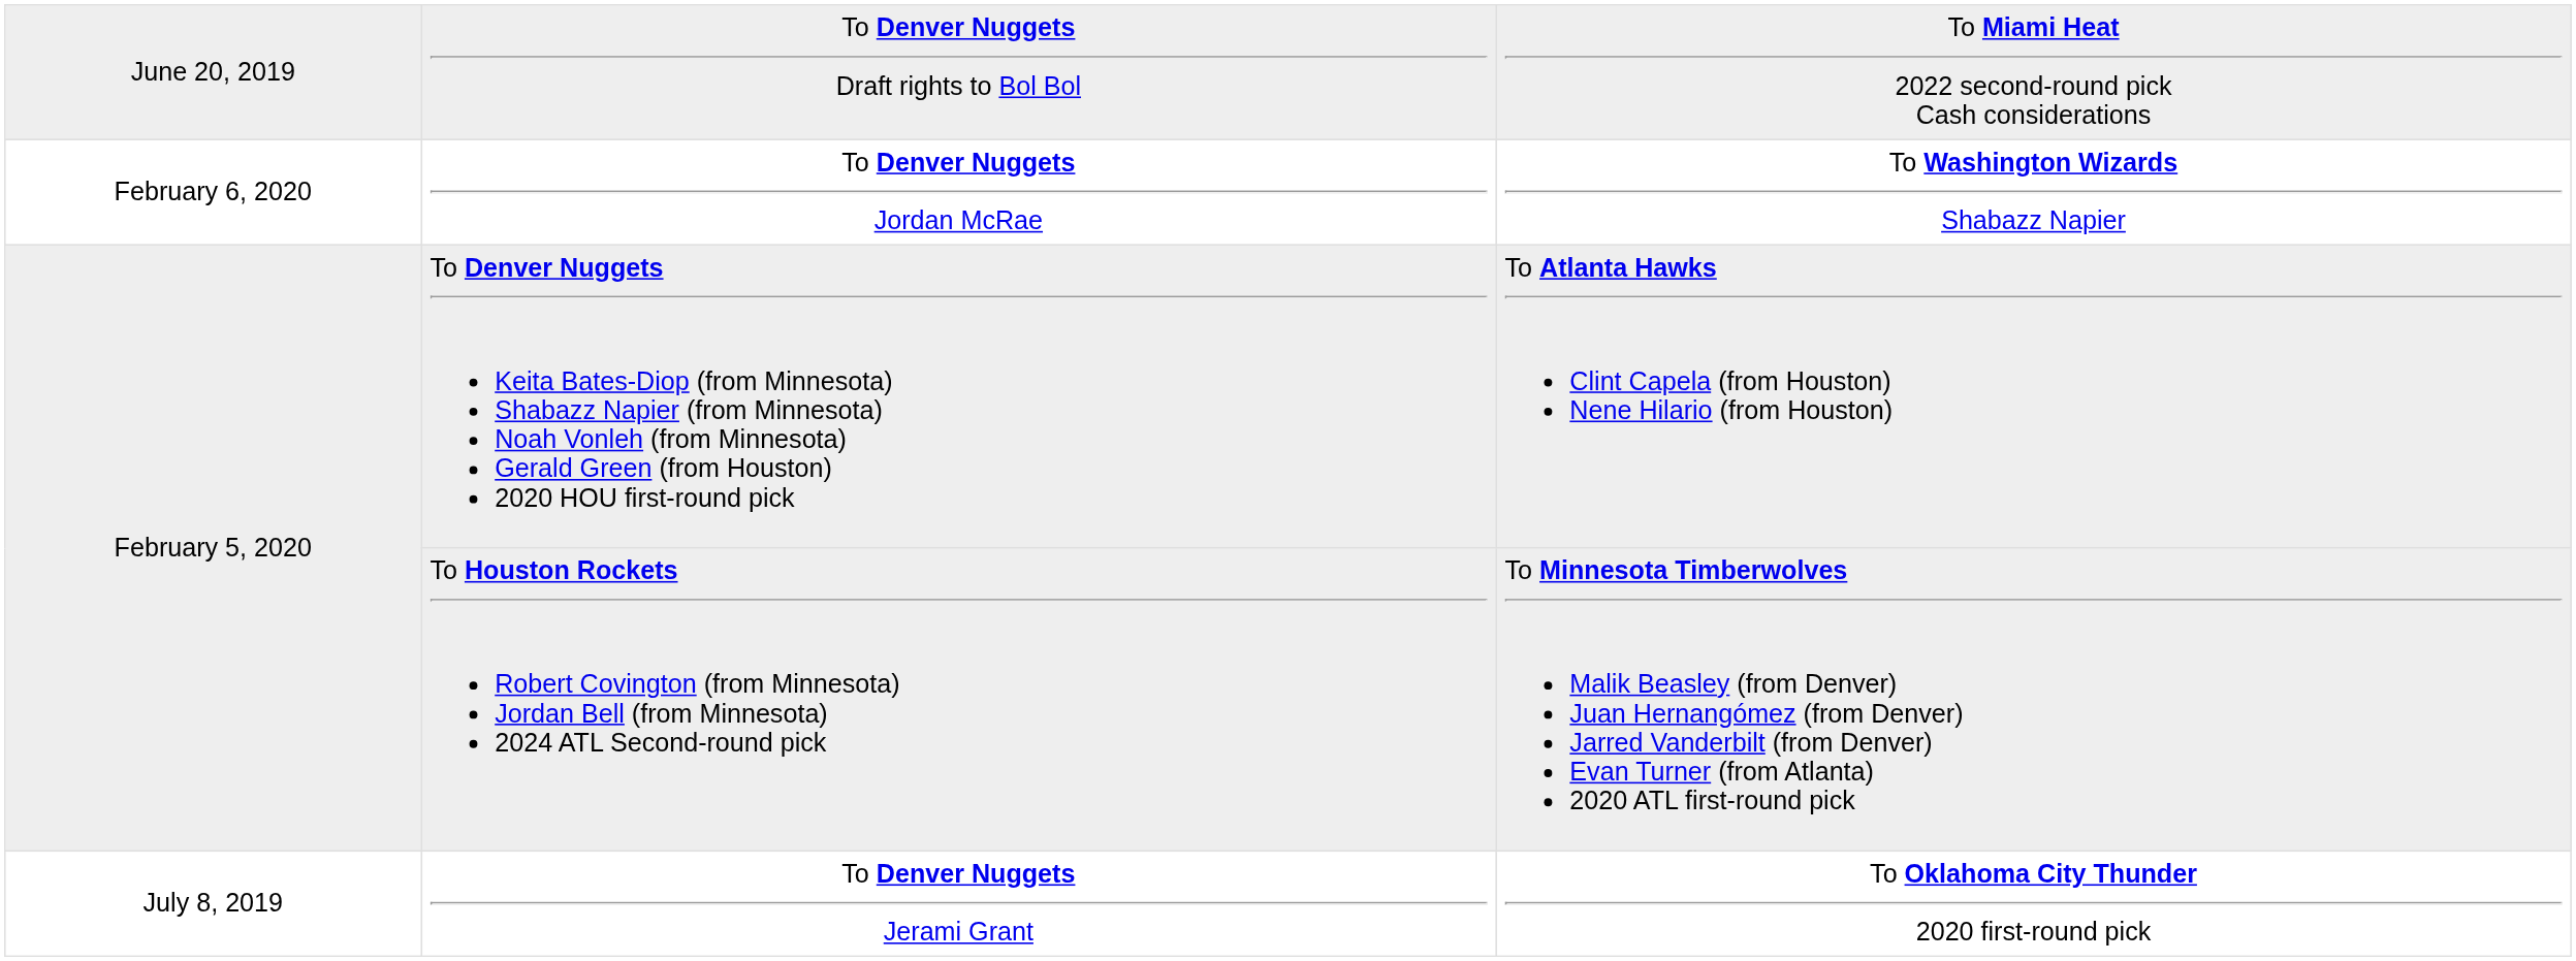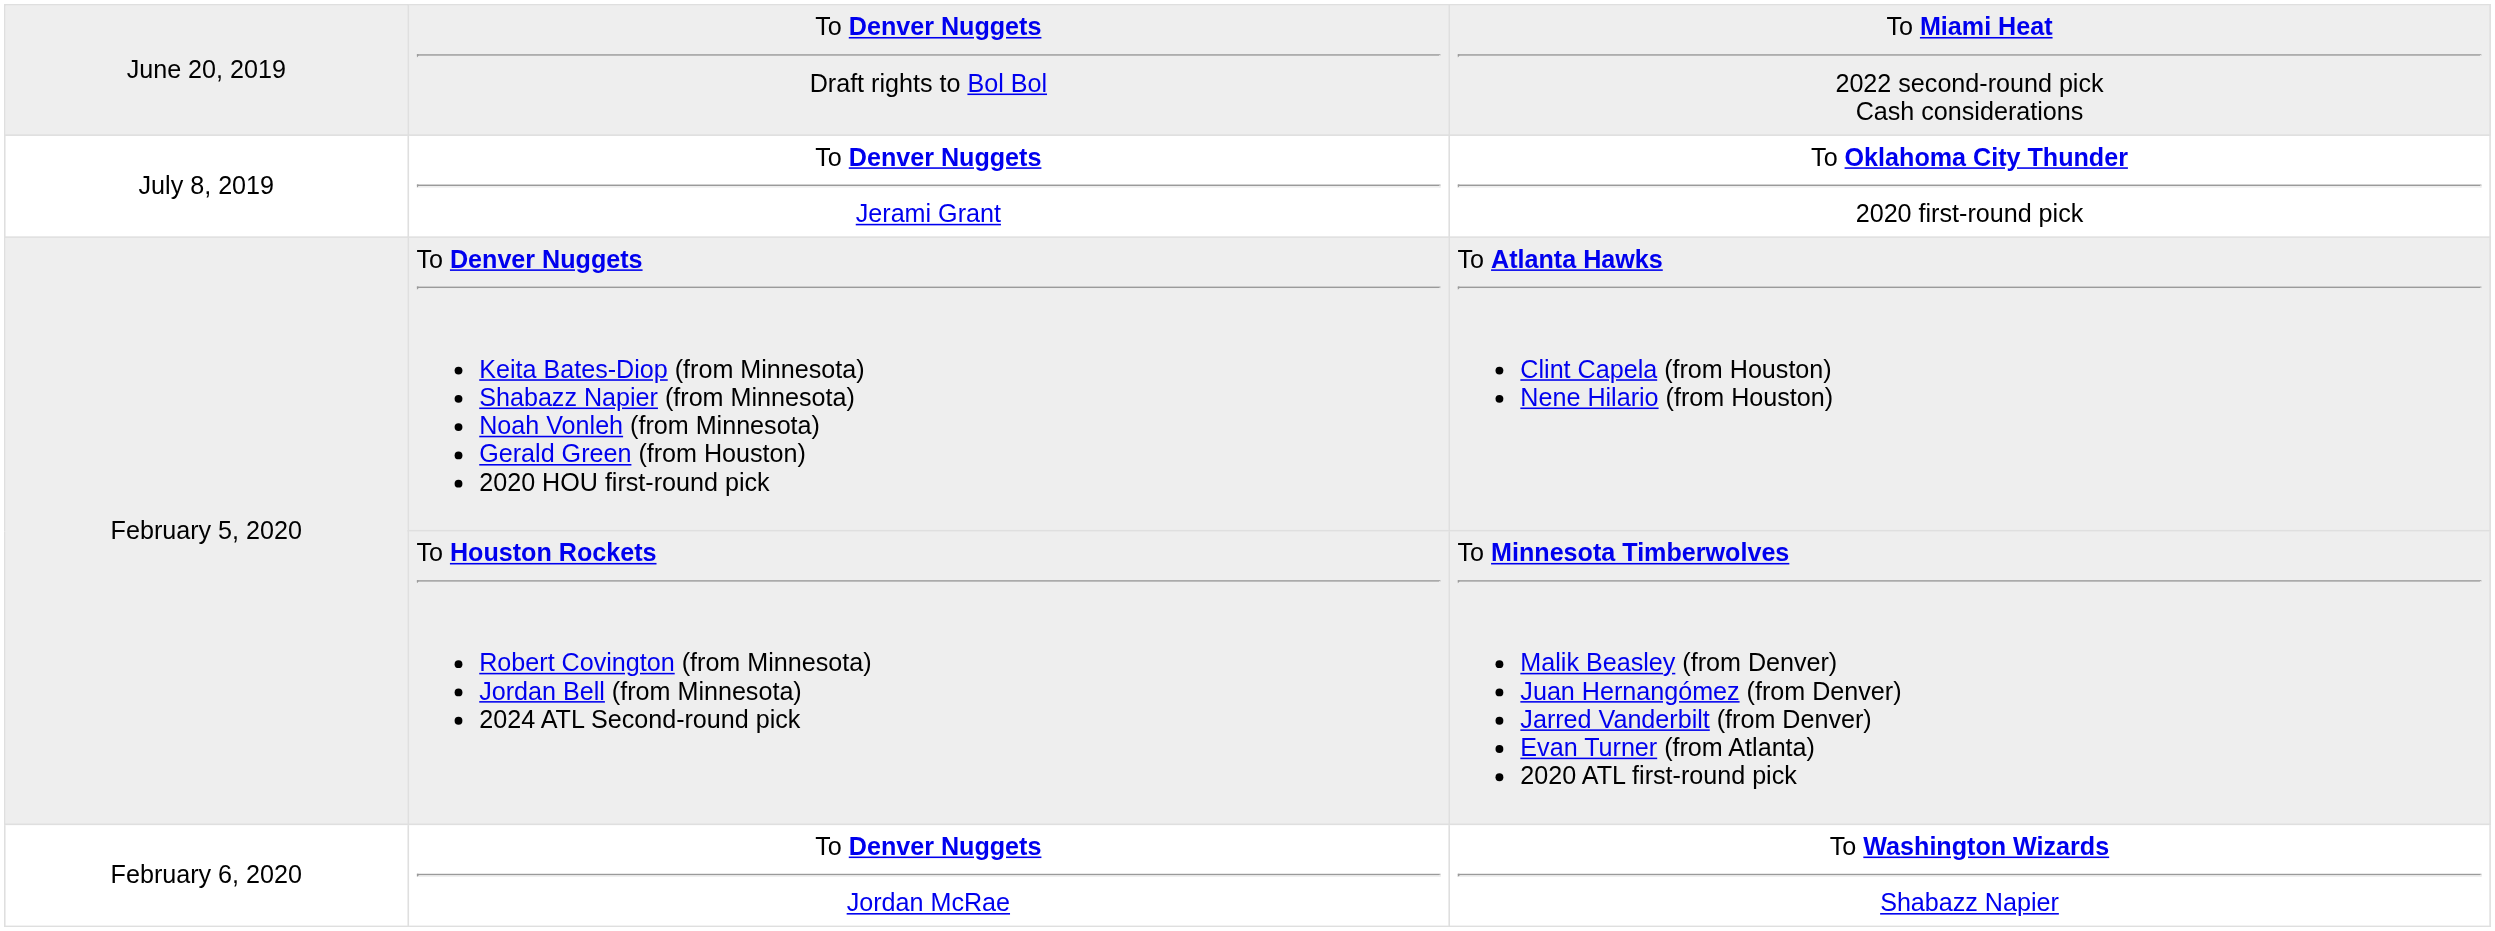rows swapped: To Denver Nuggets Jerami Grant <-> To Denver Nuggets Jordan McRae
